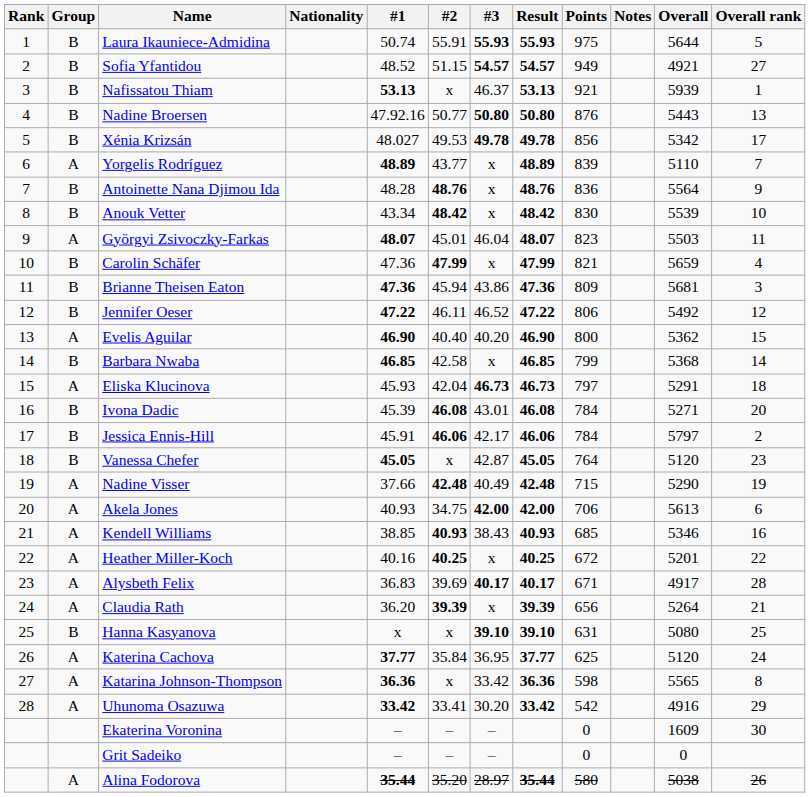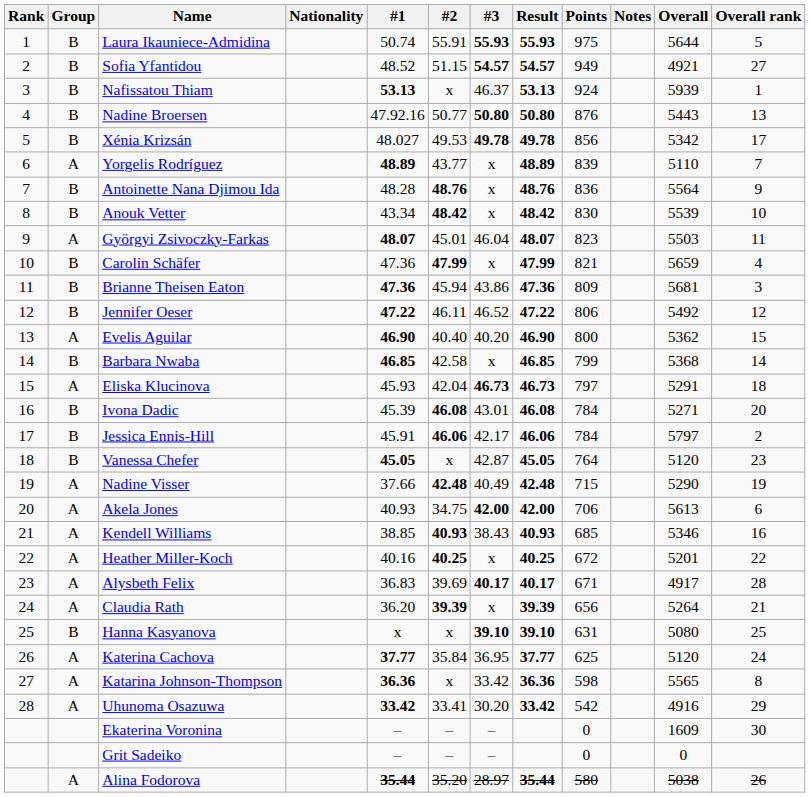Nafissatou Thiam | Points: 921 -> 924
